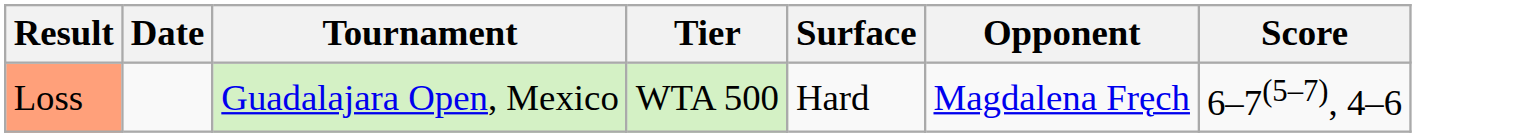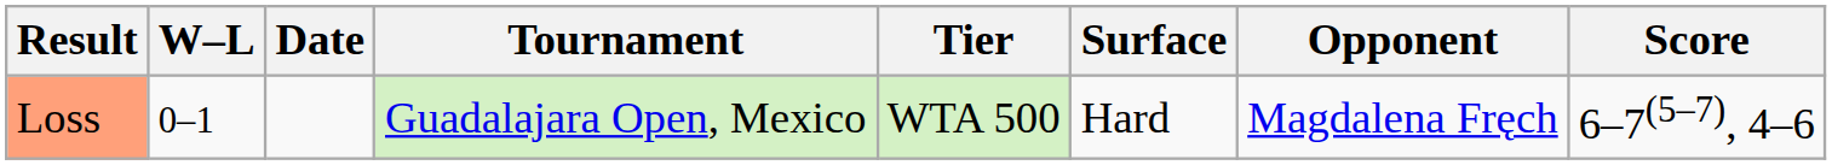+ column: W–L | 0–1
